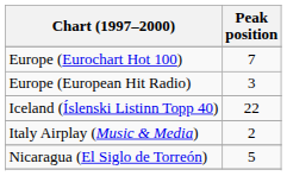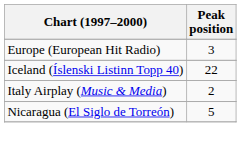- row: Europe (Eurochart Hot 100) | 7
